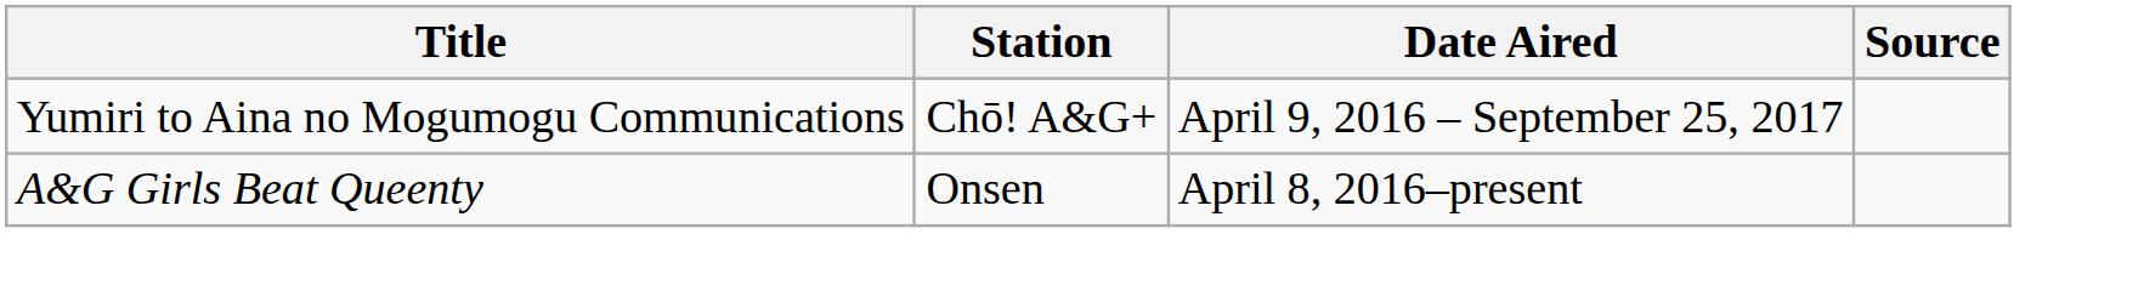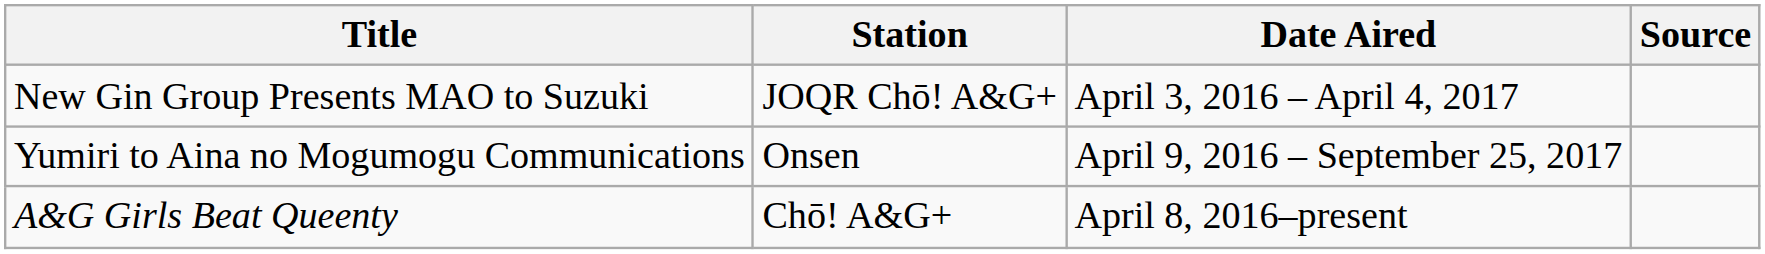+ row: New Gin Group Presents MAO to Suzuki | JOQR Chō! A&G+ | April 3, 2016 – April 4, 2017
Yumiri to Aina no Mogumogu Communications | Station: Chō! A&G+ -> Onsen
A&G Girls Beat Queenty | Station: Onsen -> Chō! A&G+
